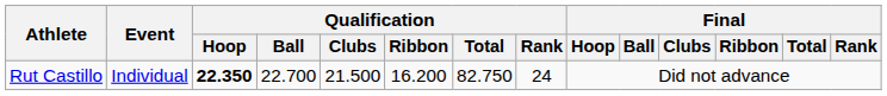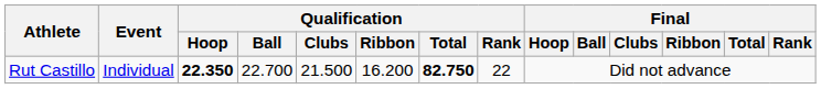Rut Castillo | Qualification / Total: normal -> bold
Rut Castillo | Qualification / Rank: 24 -> 22
